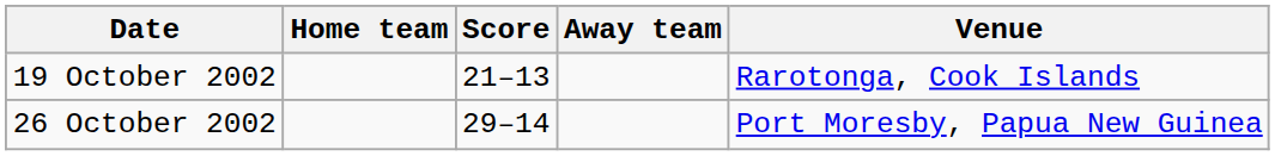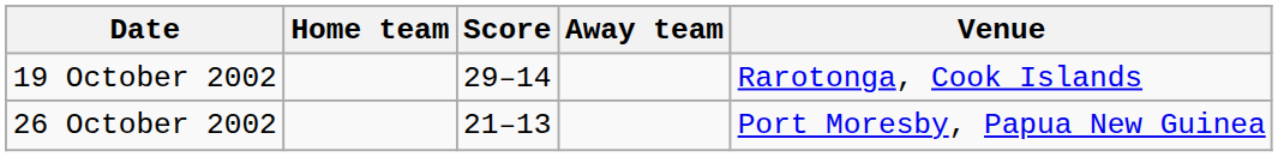19 October 2002 | Score: 21–13 -> 29–14
26 October 2002 | Score: 29–14 -> 21–13
